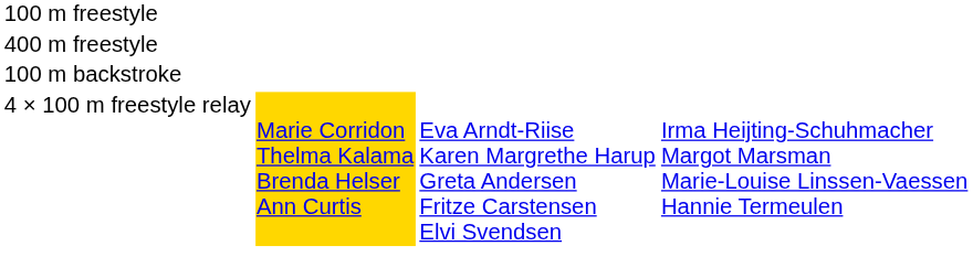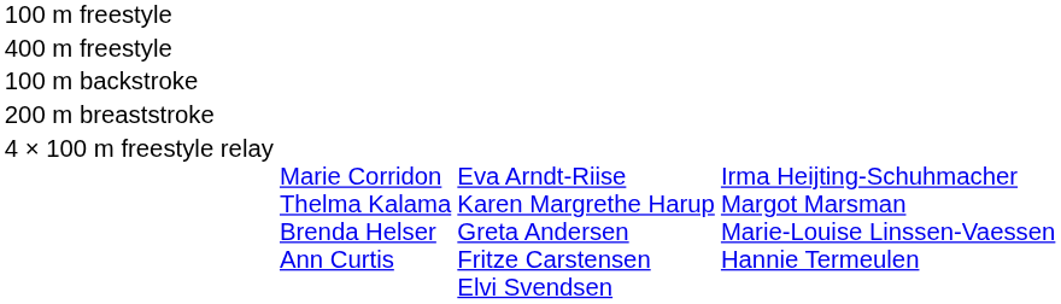+ row: 200 m breaststroke
4 × 100 m freestyle relay | column 2: gold background -> no background
